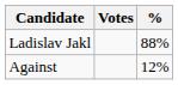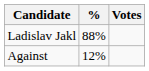columns swapped: Votes <-> %
